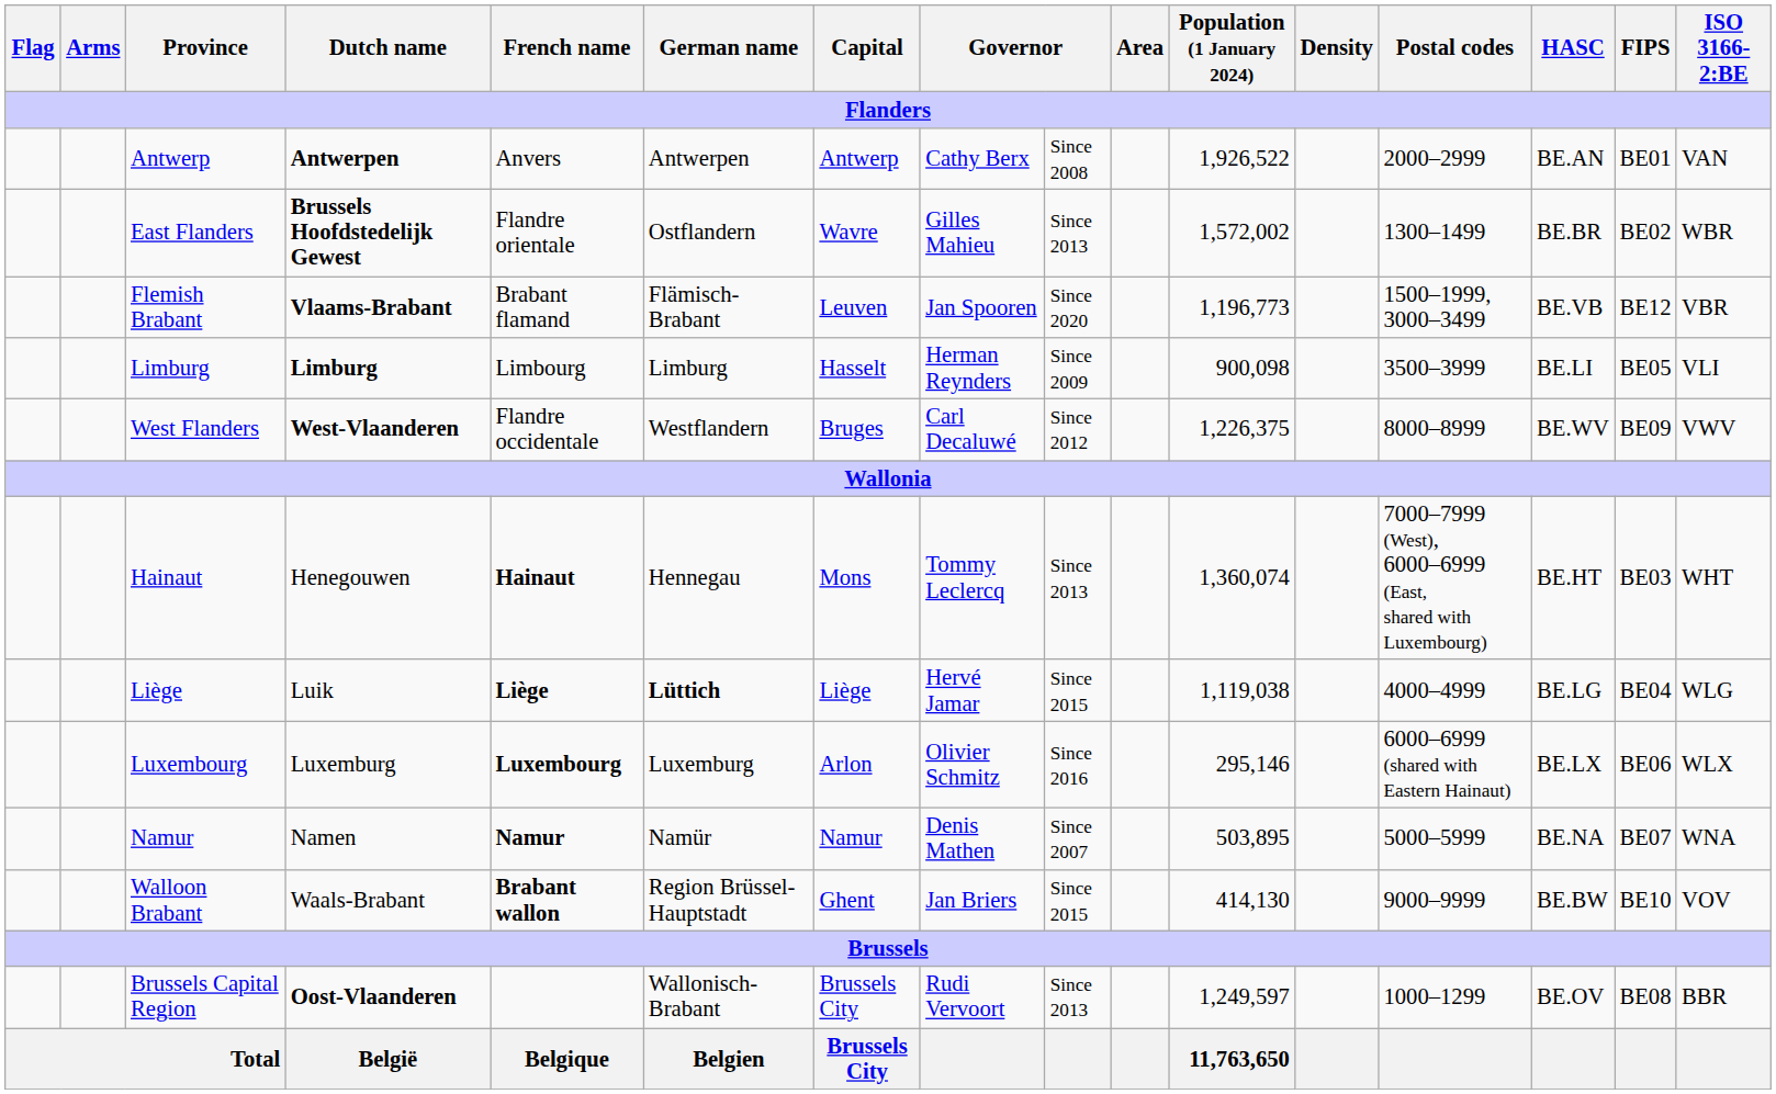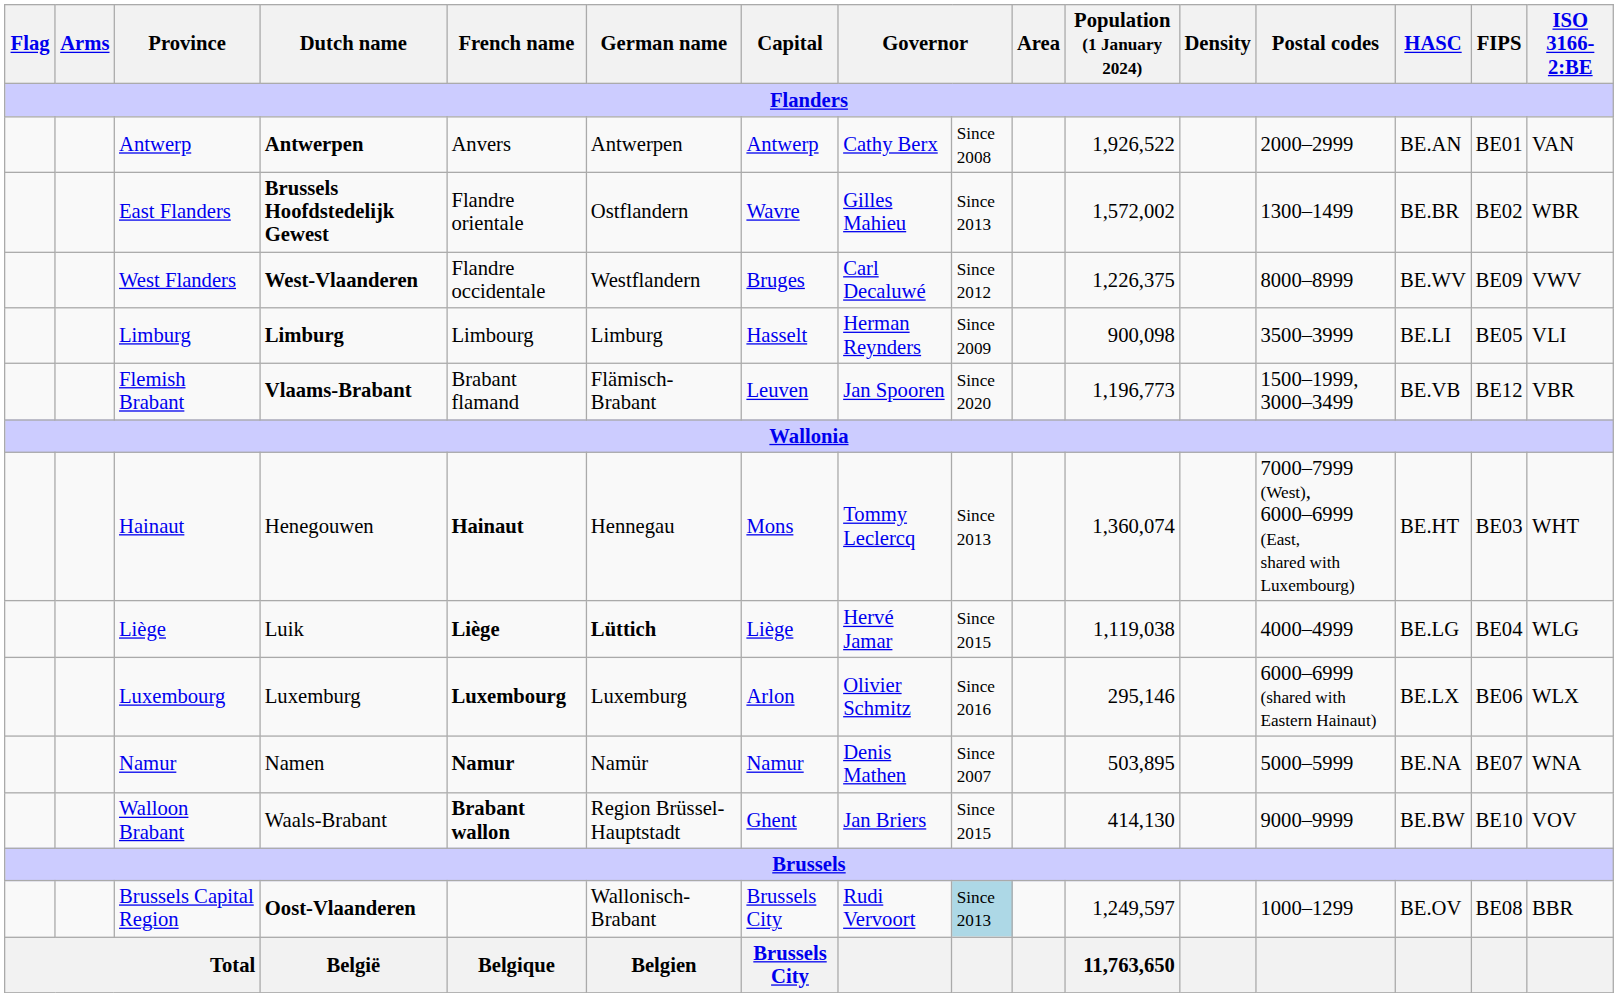rows swapped: Flemish Brabant <-> West Flanders
Brussels Capital Region | column 9: no background -> lightblue background
